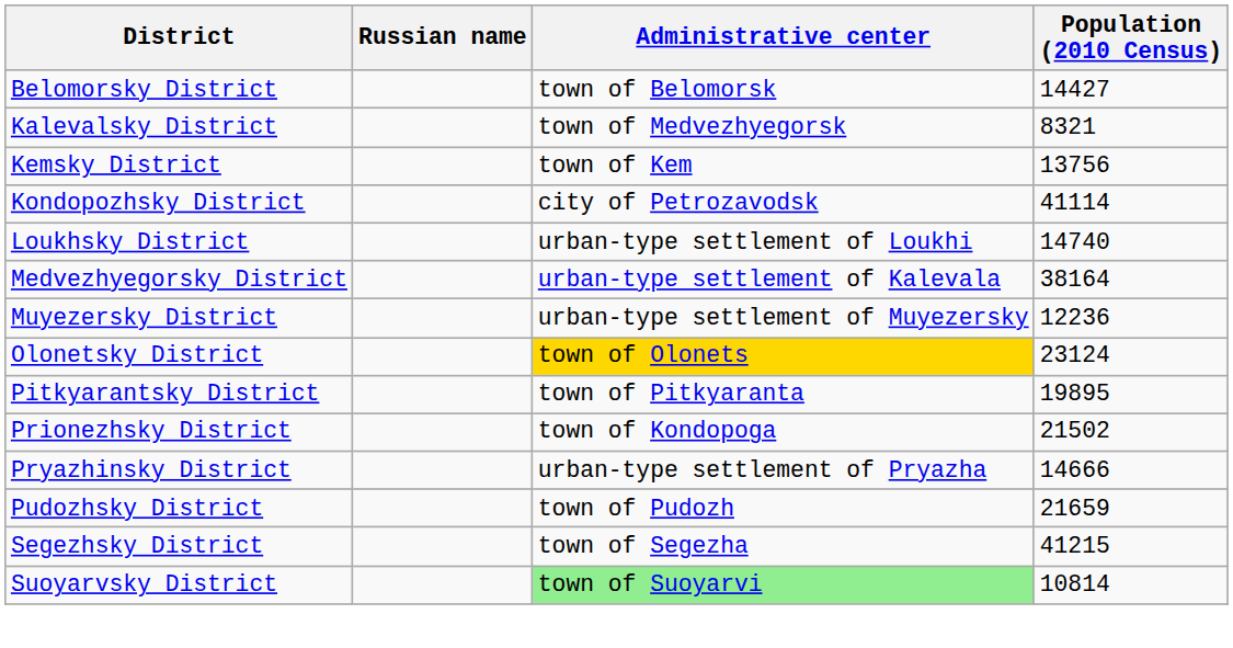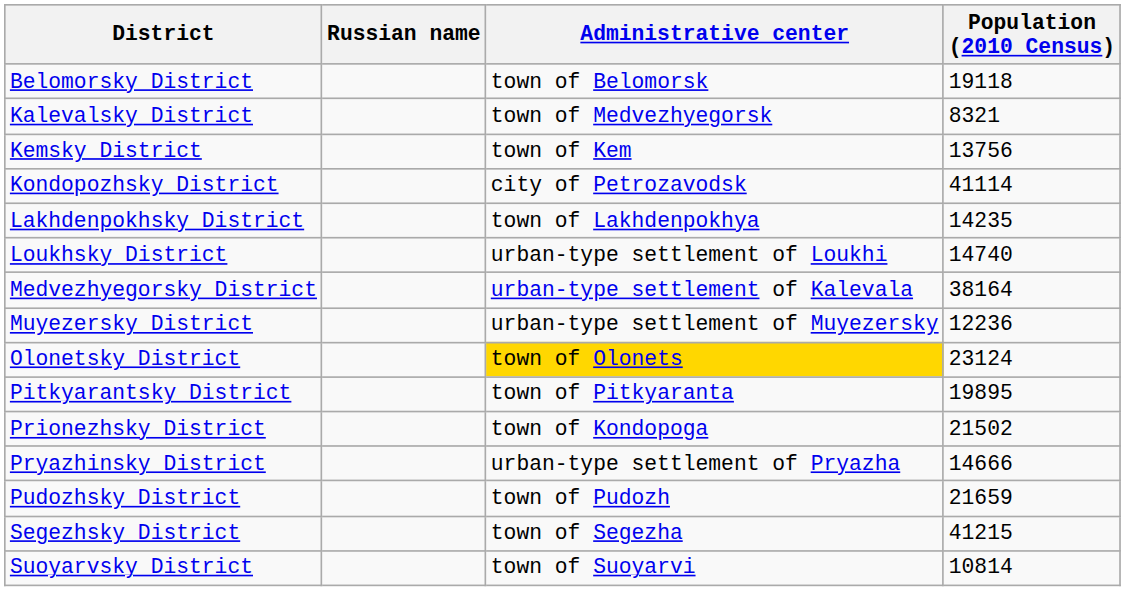Belomorsky District | Population (2010 Census): 14427 -> 19118
+ row: Lakhdenpokhsky District | town of Lakhdenpokhya | 14235
Suoyarvsky District | Administrative center: lightgreen background -> no background
